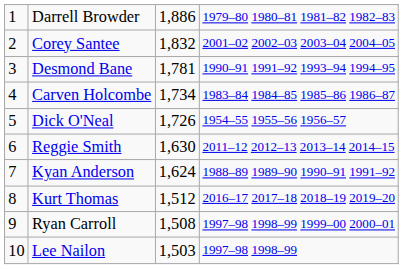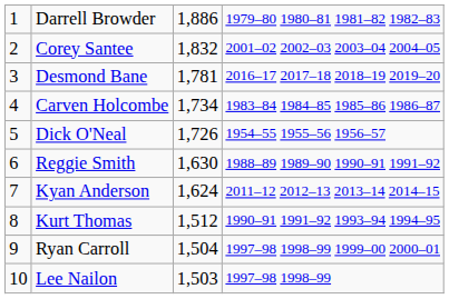Desmond Bane | column 4: 1990–91 1991–92 1993–94 1994–95 -> 2016–17 2017–18 2018–19 2019–20
Reggie Smith | column 4: 2011–12 2012–13 2013–14 2014–15 -> 1988–89 1989–90 1990–91 1991–92
Kyan Anderson | column 4: 1988–89 1989–90 1990–91 1991–92 -> 2011–12 2012–13 2013–14 2014–15
Kurt Thomas | column 4: 2016–17 2017–18 2018–19 2019–20 -> 1990–91 1991–92 1993–94 1994–95
Ryan Carroll | column 3: 1,508 -> 1,504
